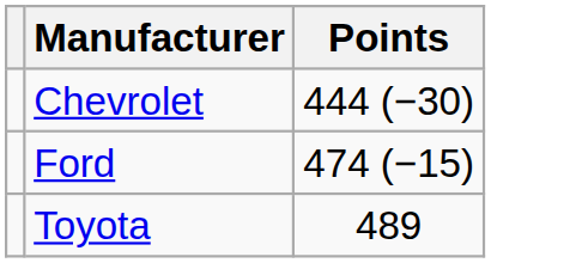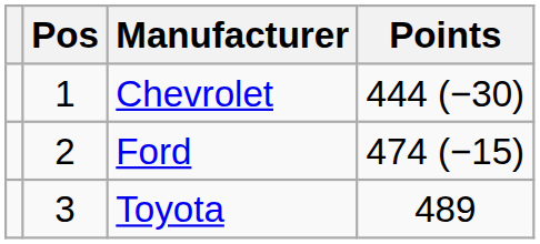+ column: Pos | 1 | 2 | 3
